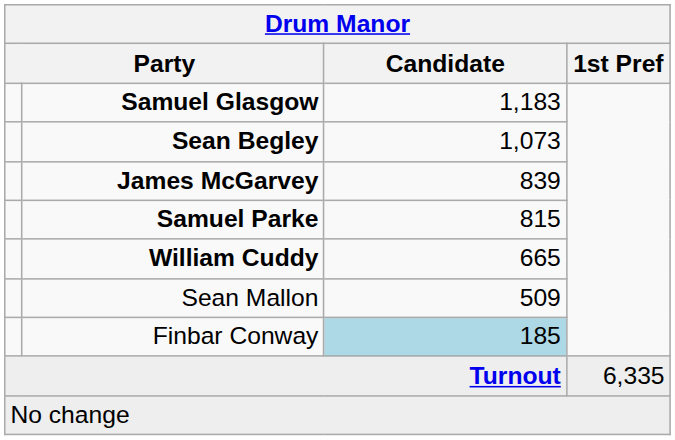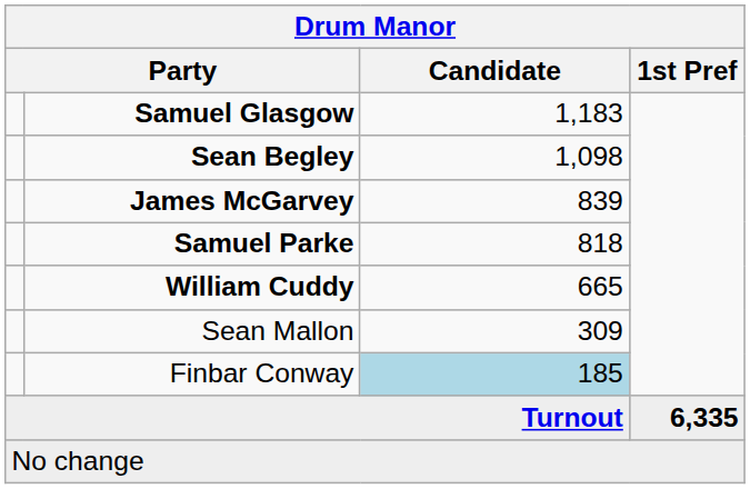Sean Begley | Candidate: 1,073 -> 1,098
Samuel Parke | Candidate: 815 -> 818
Sean Mallon | Candidate: 509 -> 309
Turnout | 1st Pref: normal -> bold
